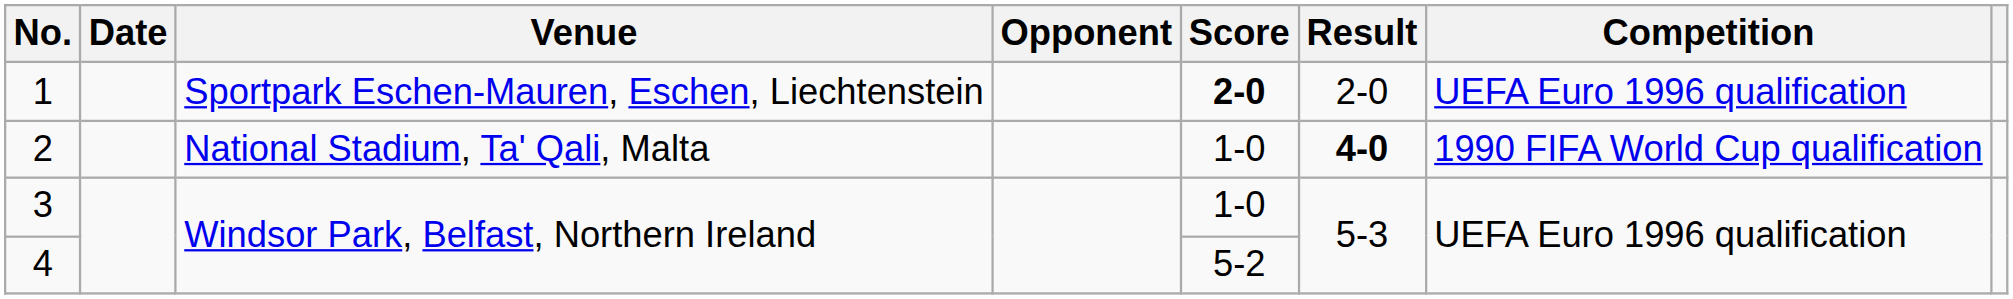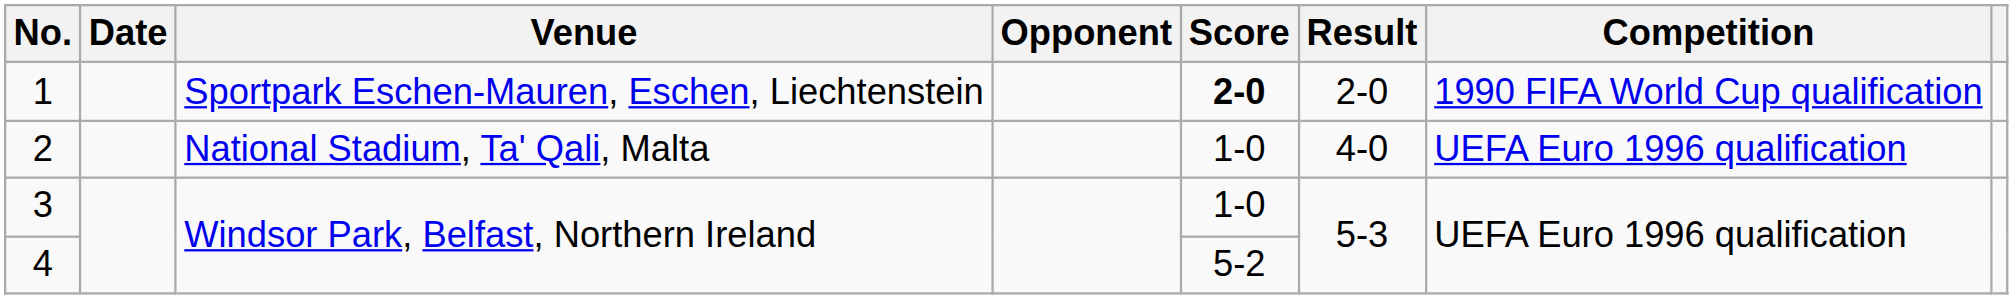1 | Competition: UEFA Euro 1996 qualification -> 1990 FIFA World Cup qualification
2 | Result: bold -> normal
2 | Competition: 1990 FIFA World Cup qualification -> UEFA Euro 1996 qualification
